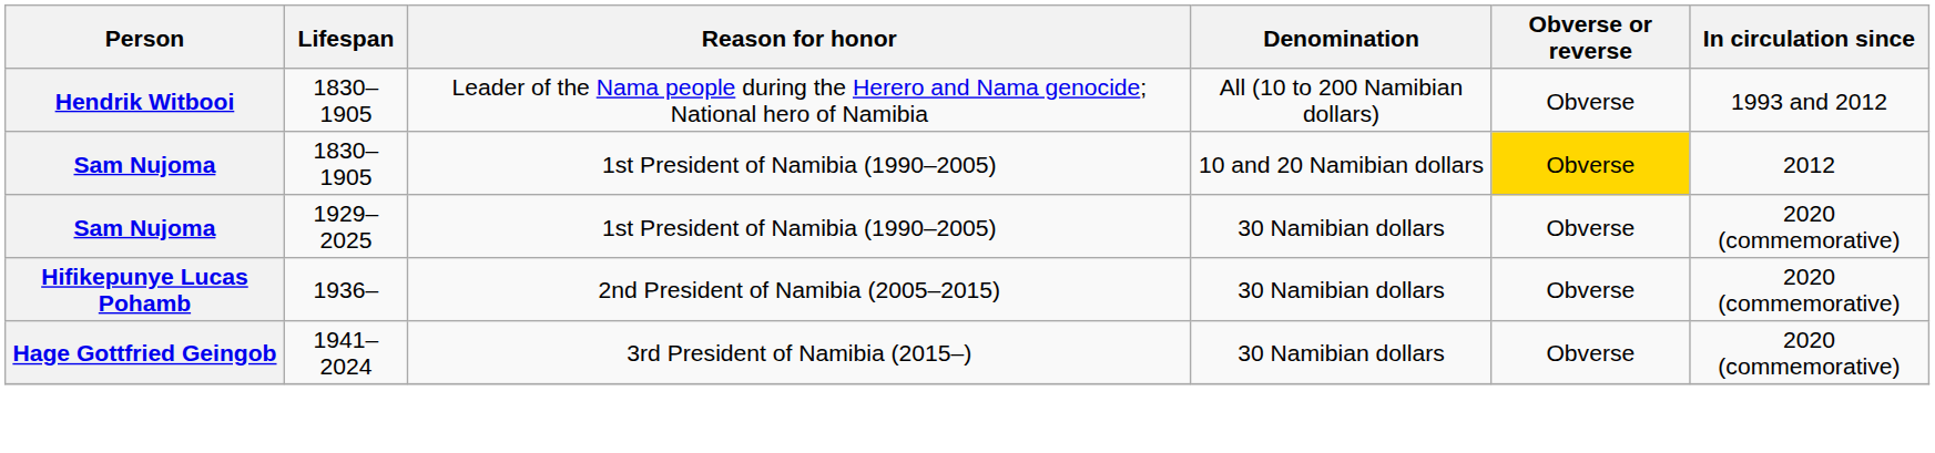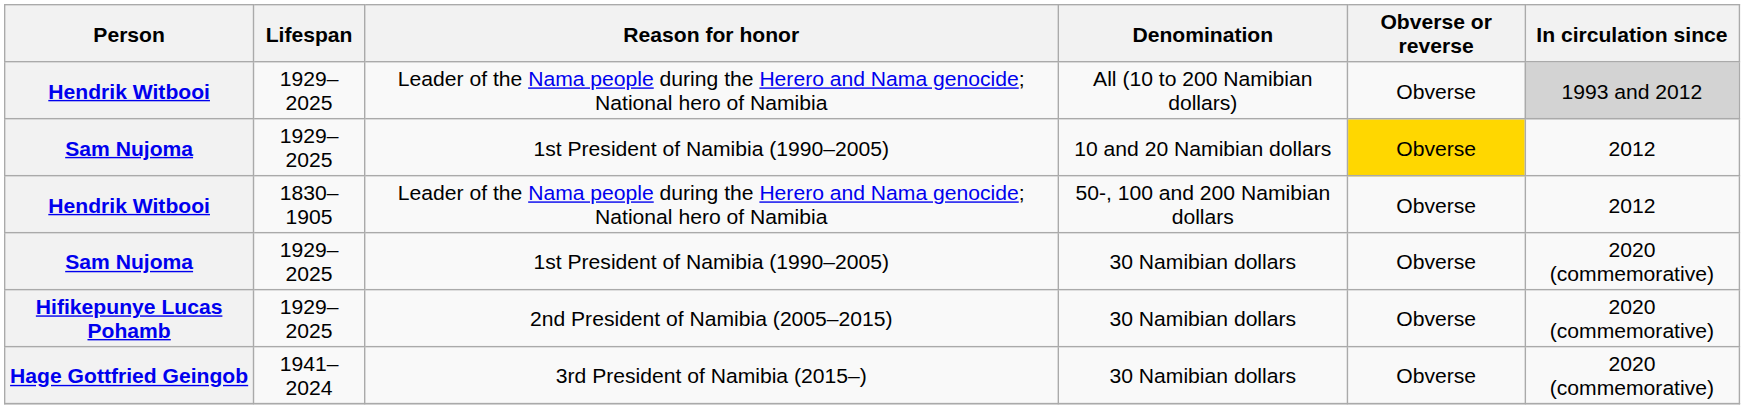Hendrik Witbooi / All (10 to 200 Namibian dollars) | Lifespan: 1830–1905 -> 1929–2025
Hendrik Witbooi / All (10 to 200 Namibian dollars) | In circulation since: no background -> lightgrey background
Sam Nujoma / 10 and 20 Namibian dollars | Lifespan: 1830–1905 -> 1929–2025
+ row: Hendrik Witbooi | 1830–1905 | Leader of the Nama people during the Herero and Nama genocide; National hero of Namibia | 50-, 100 and 200 Namibian dollars | Obverse | 2012
Hifikepunye Lucas Pohamb | Lifespan: 1936– -> 1929–2025
